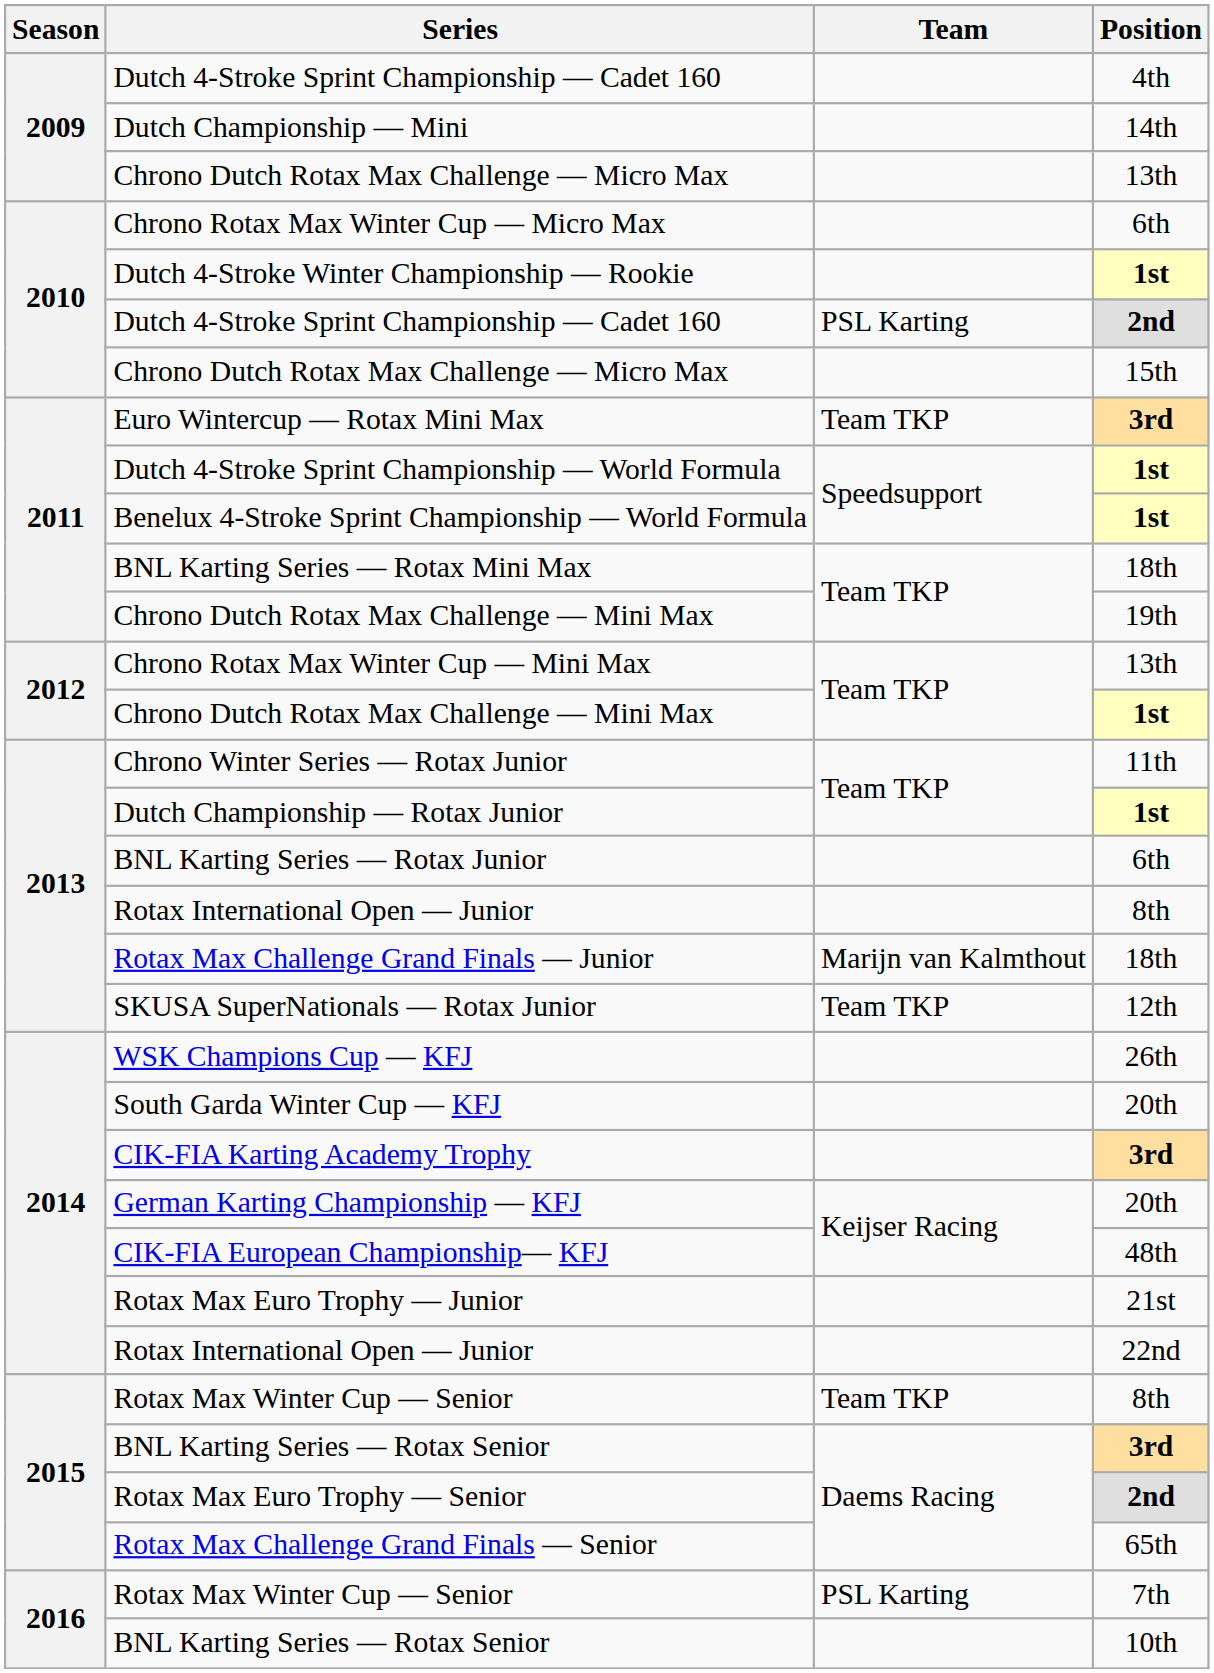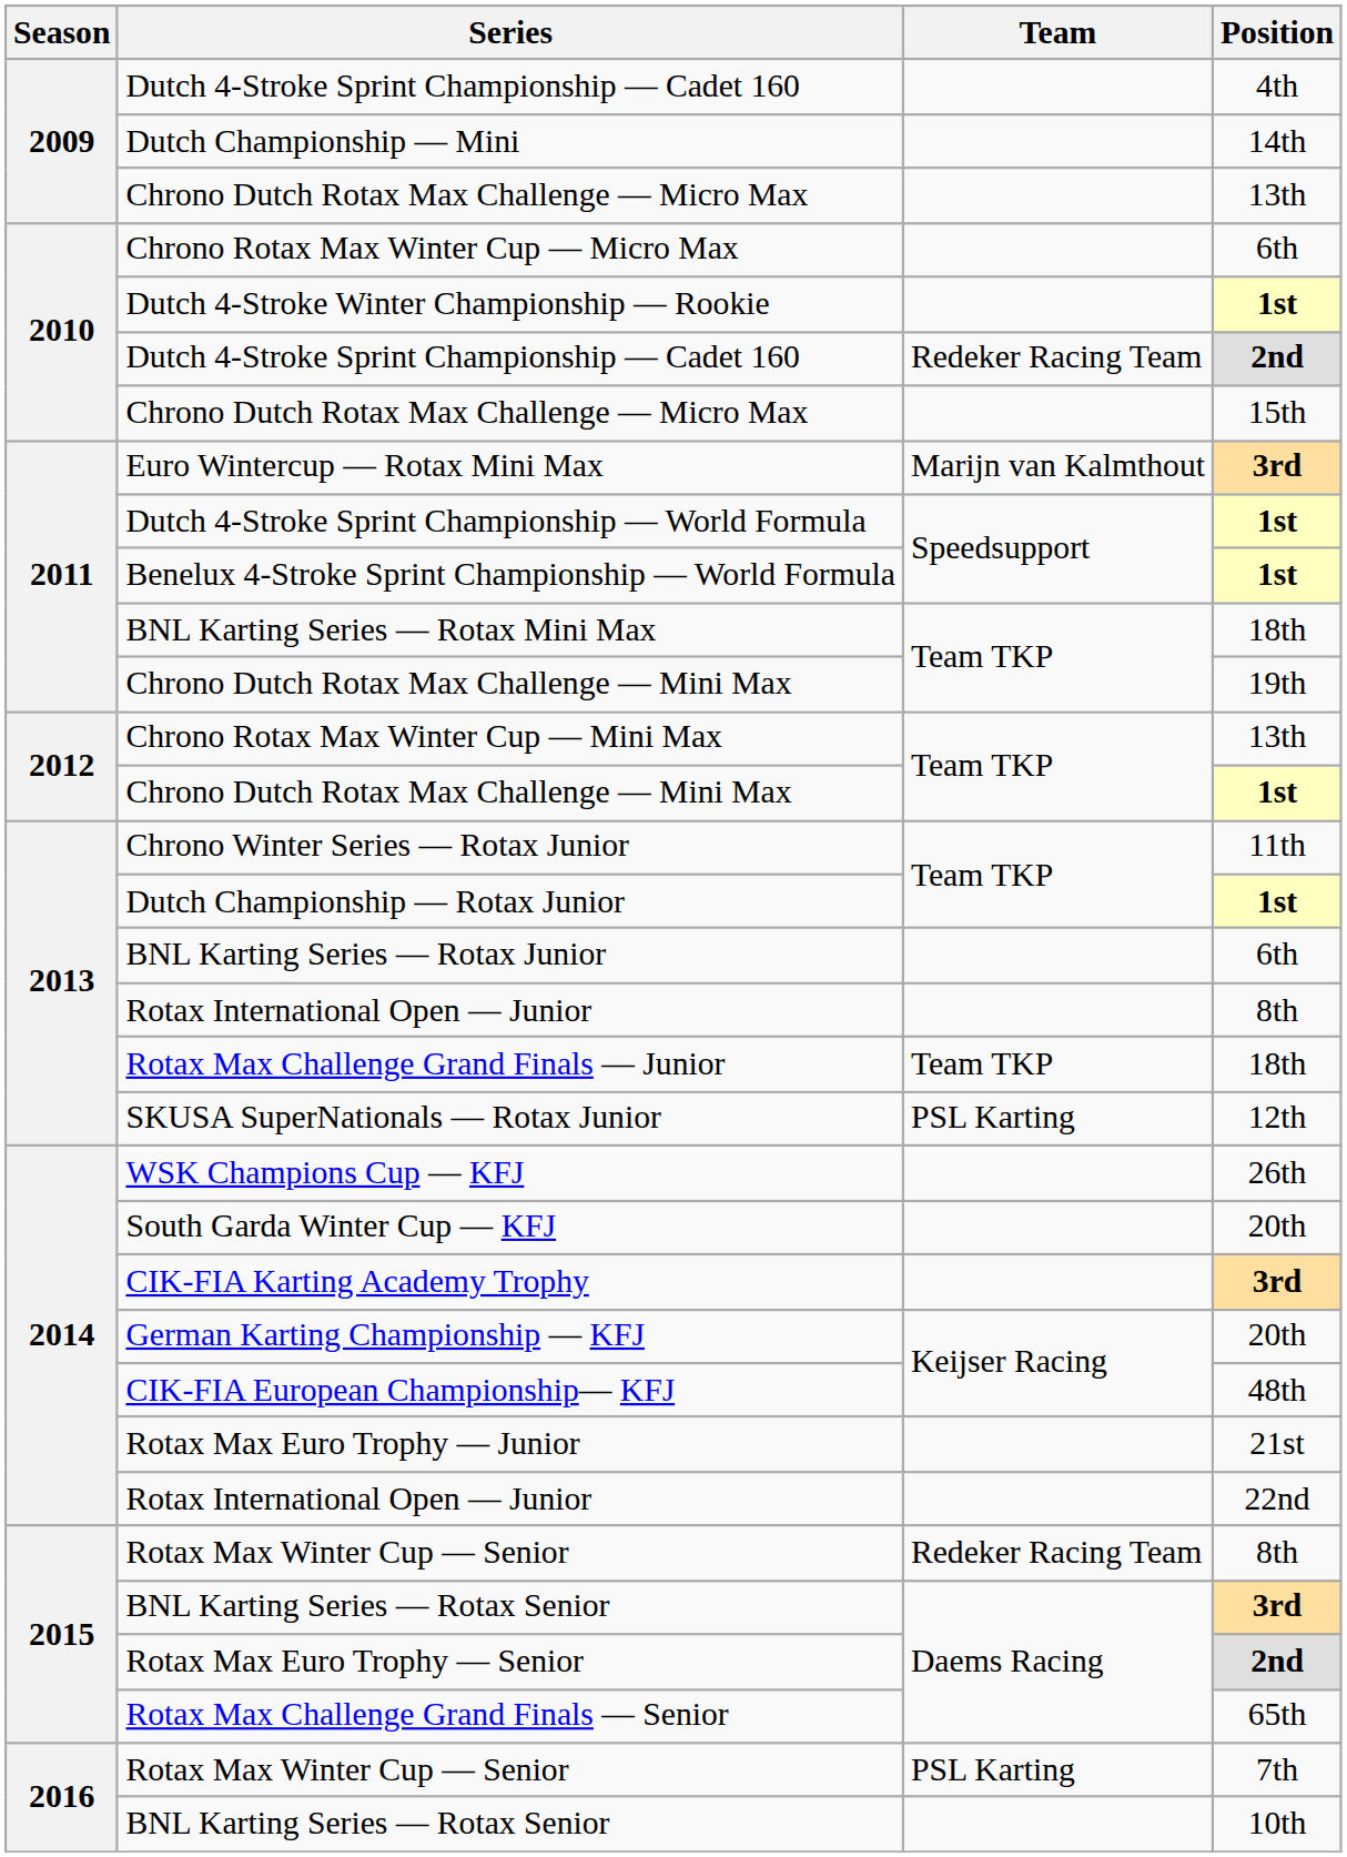Dutch 4-Stroke Sprint Championship — Cadet 160 / 2nd | Team: PSL Karting -> Redeker Racing Team
Euro Wintercup — Rotax Mini Max | Team: Team TKP -> Marijn van Kalmthout
Rotax Max Challenge Grand Finals — Junior | Team: Marijn van Kalmthout -> Team TKP
SKUSA SuperNationals — Rotax Junior | Team: Team TKP -> PSL Karting
Rotax Max Winter Cup — Senior / 8th | Team: Team TKP -> Redeker Racing Team
